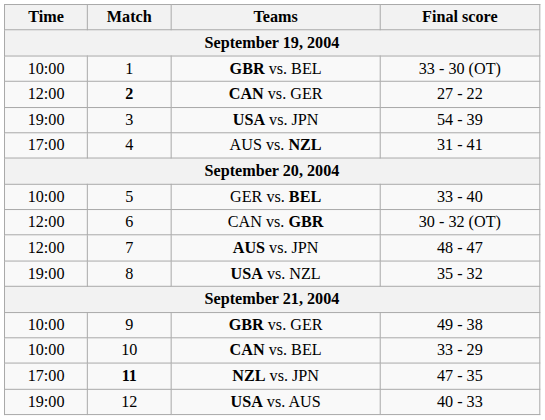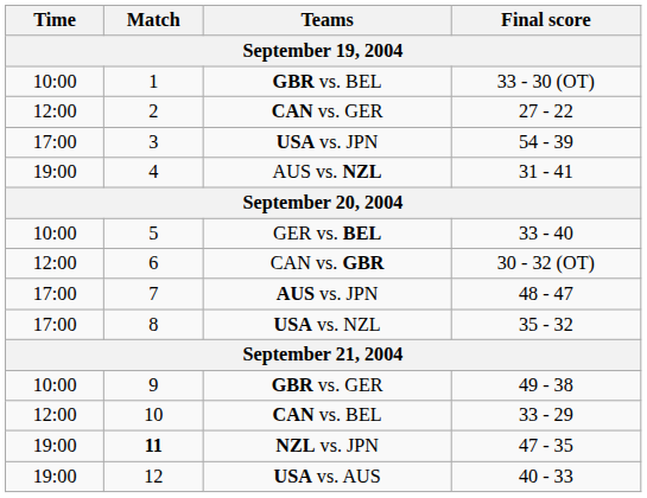CAN vs. GER | Match: bold -> normal
USA vs. JPN | Time: 19:00 -> 17:00
AUS vs. NZL | Time: 17:00 -> 19:00
AUS vs. JPN | Time: 12:00 -> 17:00
USA vs. NZL | Time: 19:00 -> 17:00
CAN vs. BEL | Time: 10:00 -> 12:00
NZL vs. JPN | Time: 17:00 -> 19:00
